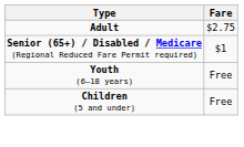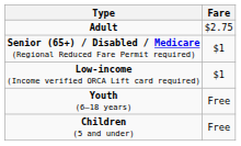+ row: Low-income (Income verified ORCA Lift card required) | $1
